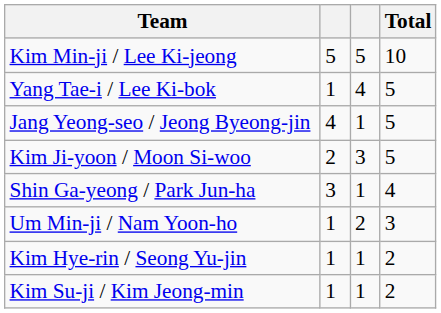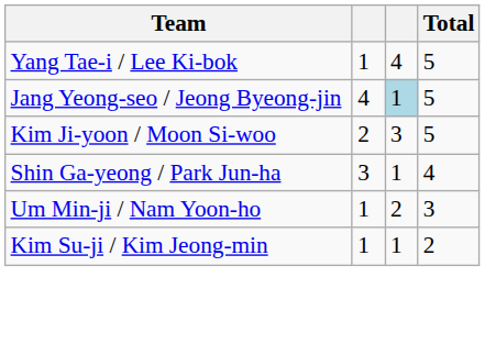- row: Kim Min-ji / Lee Ki-jeong | 5 | 5 | 10
Jang Yeong-seo / Jeong Byeong-jin | column 3: no background -> lightblue background
- row: Kim Hye-rin / Seong Yu-jin | 1 | 1 | 2
